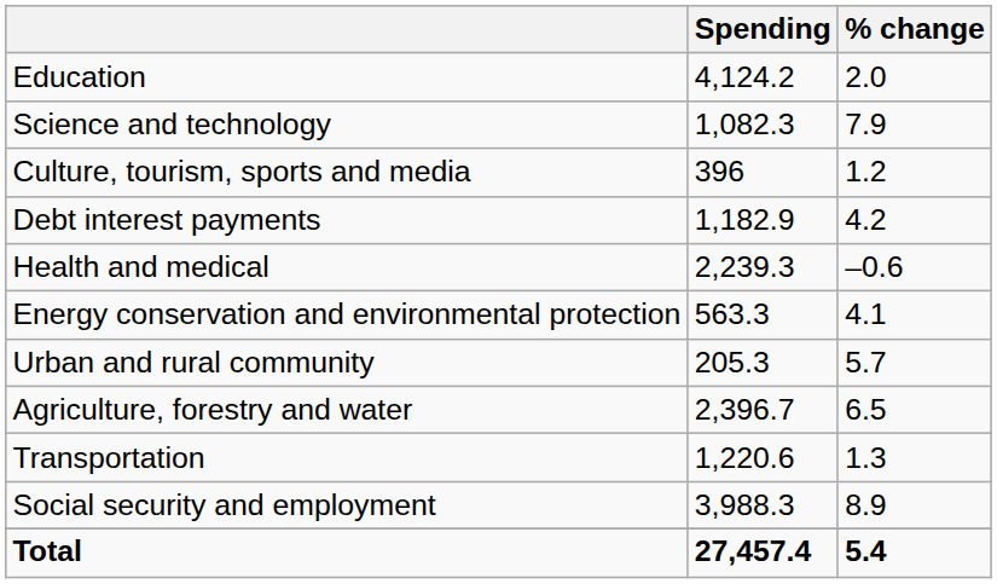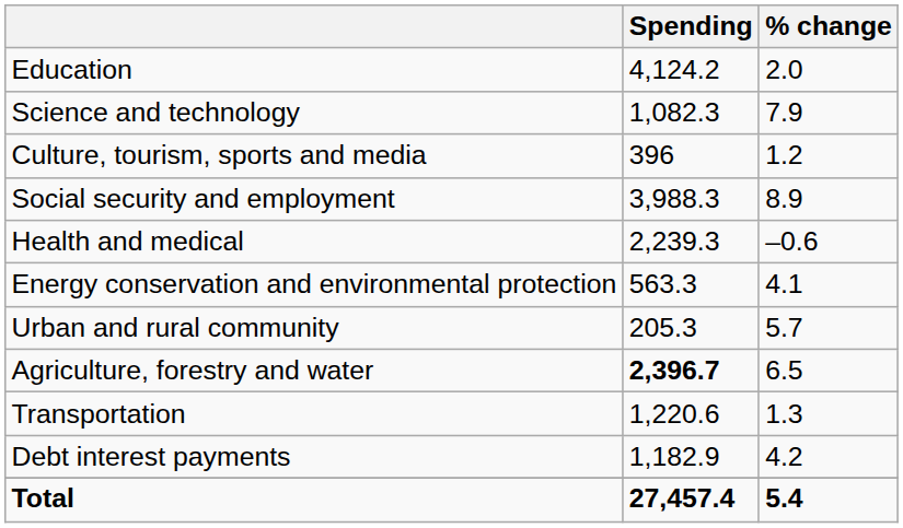rows swapped: Social security and employment <-> Debt interest payments
Agriculture, forestry and water | Spending: normal -> bold
